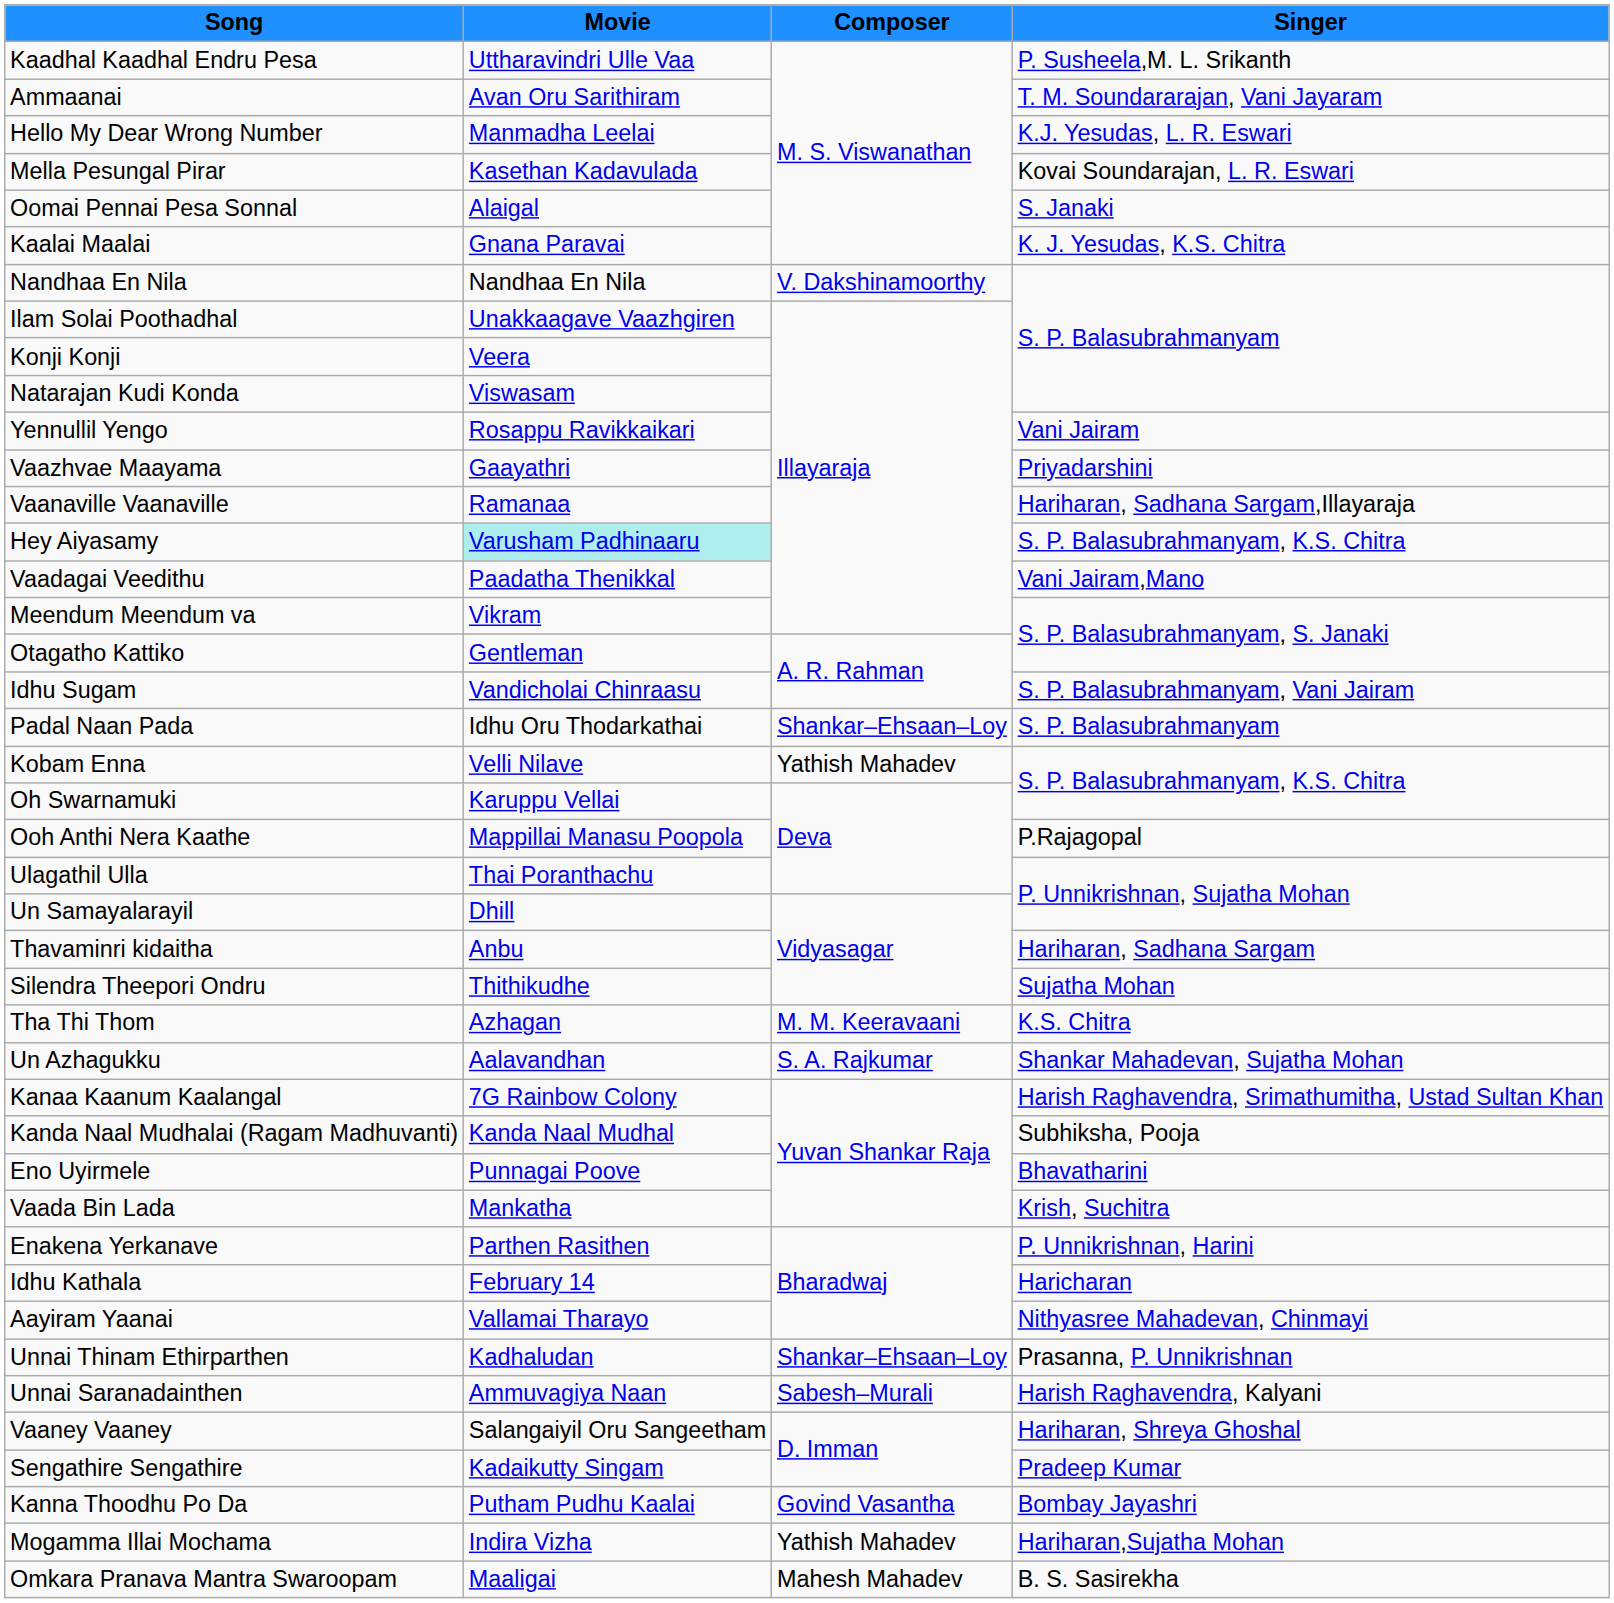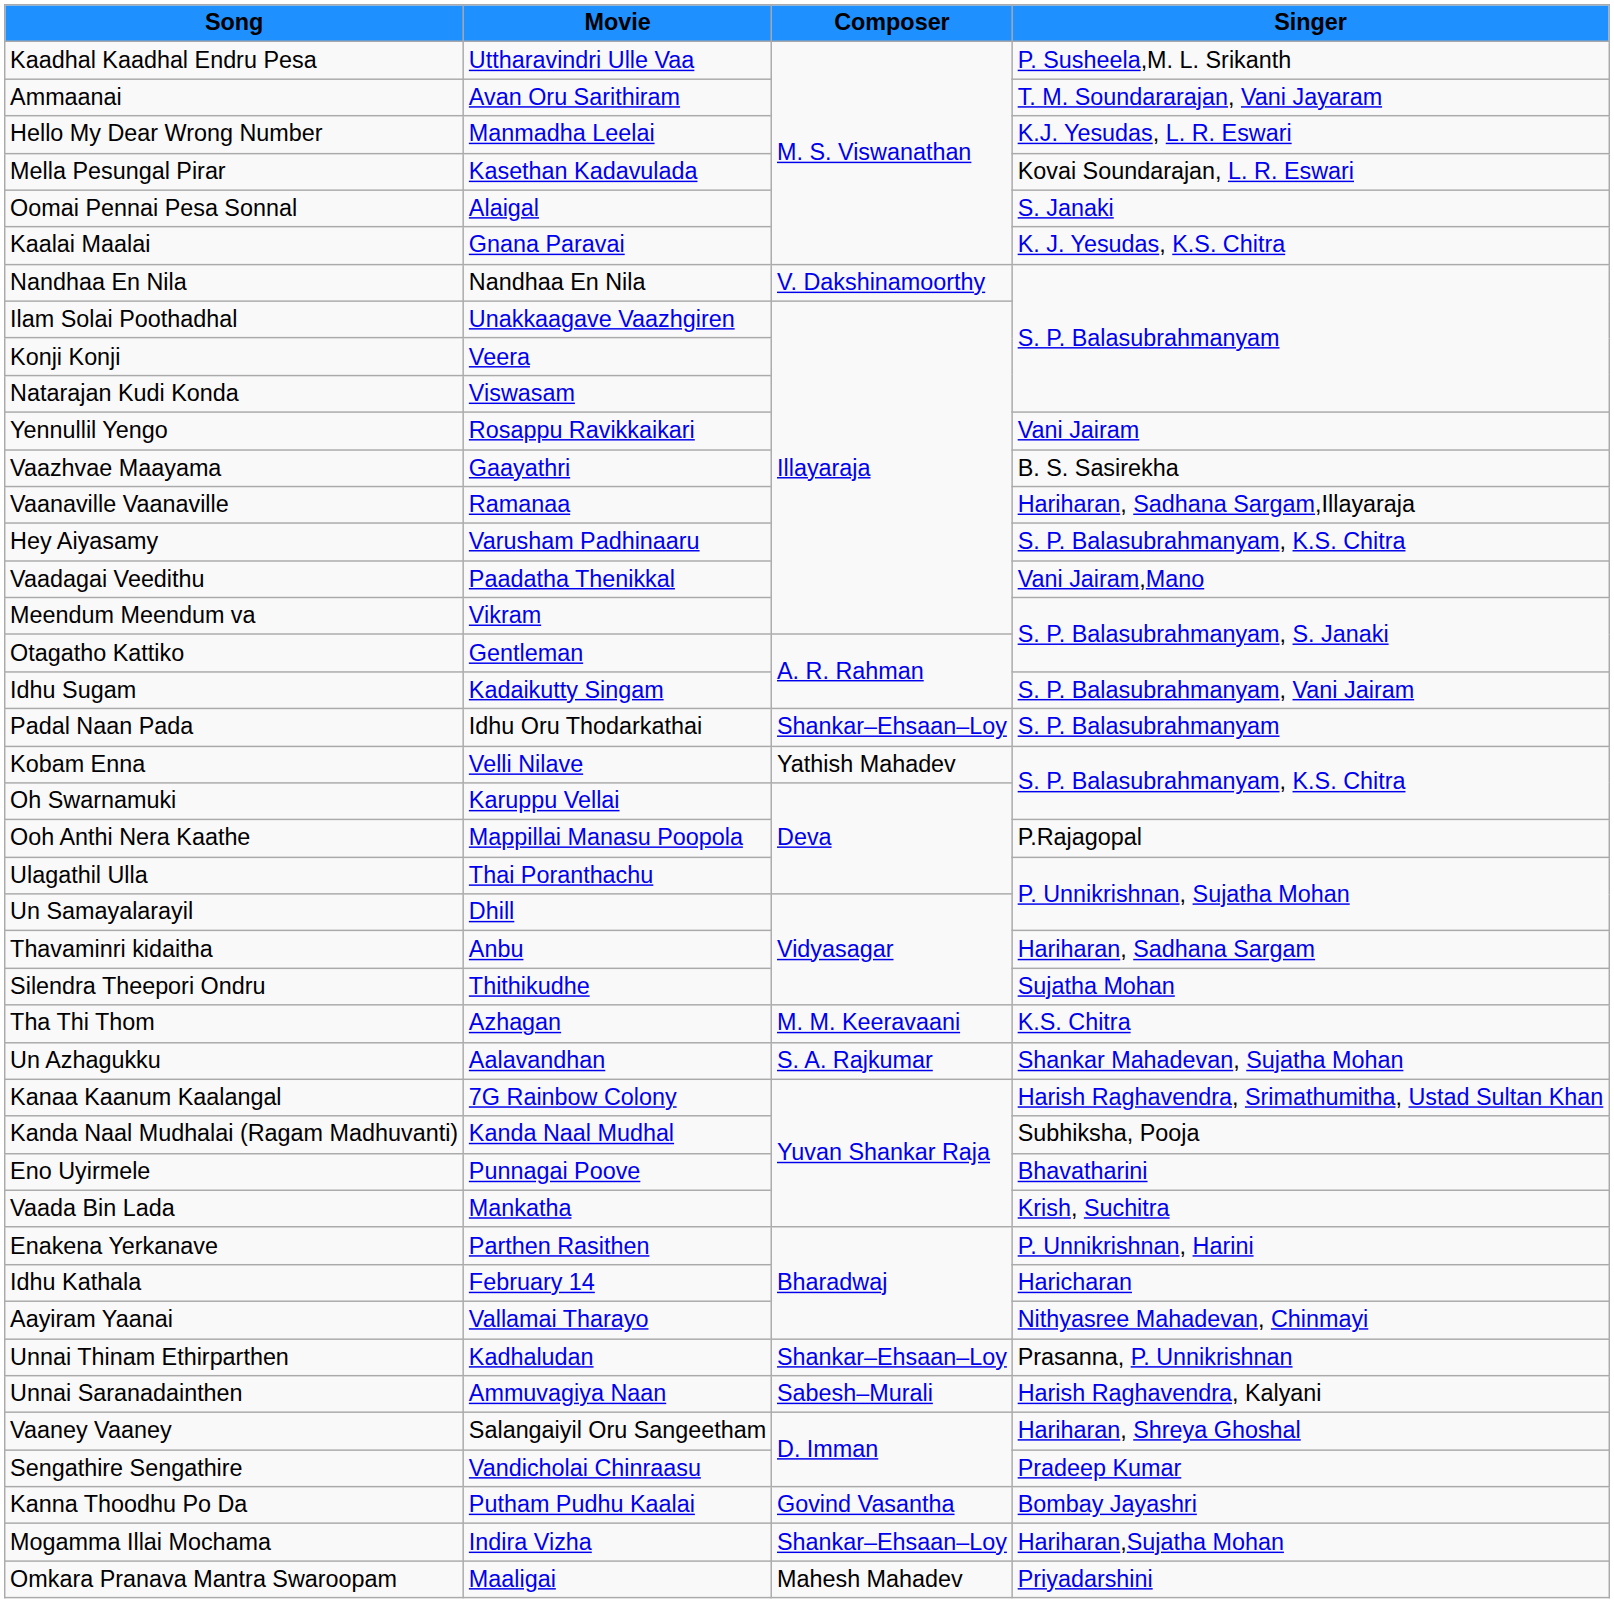Vaazhvae Maayama | Singer: Priyadarshini -> B. S. Sasirekha
Hey Aiyasamy | Movie: paleturquoise background -> no background
Idhu Sugam | Movie: Vandicholai Chinraasu -> Kadaikutty Singam
Sengathire Sengathire | Movie: Kadaikutty Singam -> Vandicholai Chinraasu
Mogamma Illai Mochama | Composer: Yathish Mahadev -> Shankar–Ehsaan–Loy
Omkara Pranava Mantra Swaroopam | Singer: B. S. Sasirekha -> Priyadarshini
